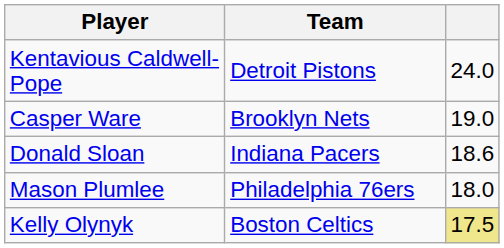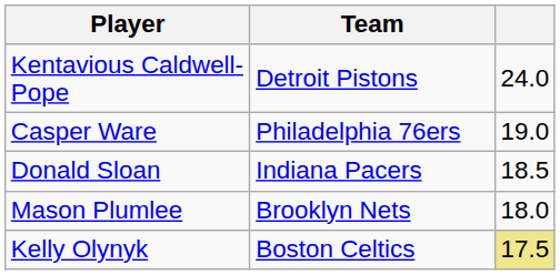Casper Ware | Team: Brooklyn Nets -> Philadelphia 76ers
Donald Sloan | column 3: 18.6 -> 18.5
Mason Plumlee | Team: Philadelphia 76ers -> Brooklyn Nets
